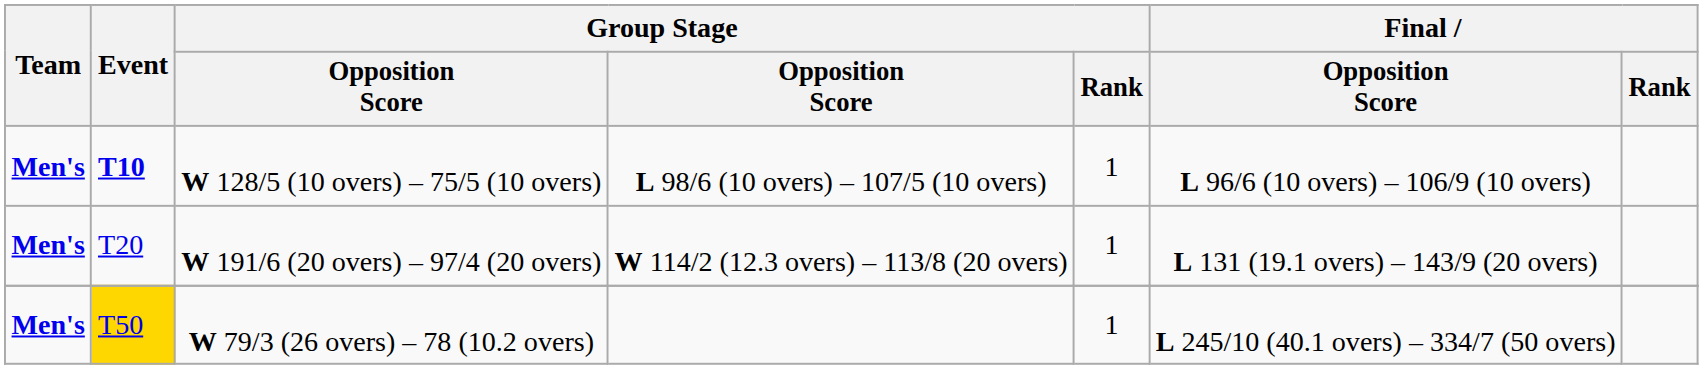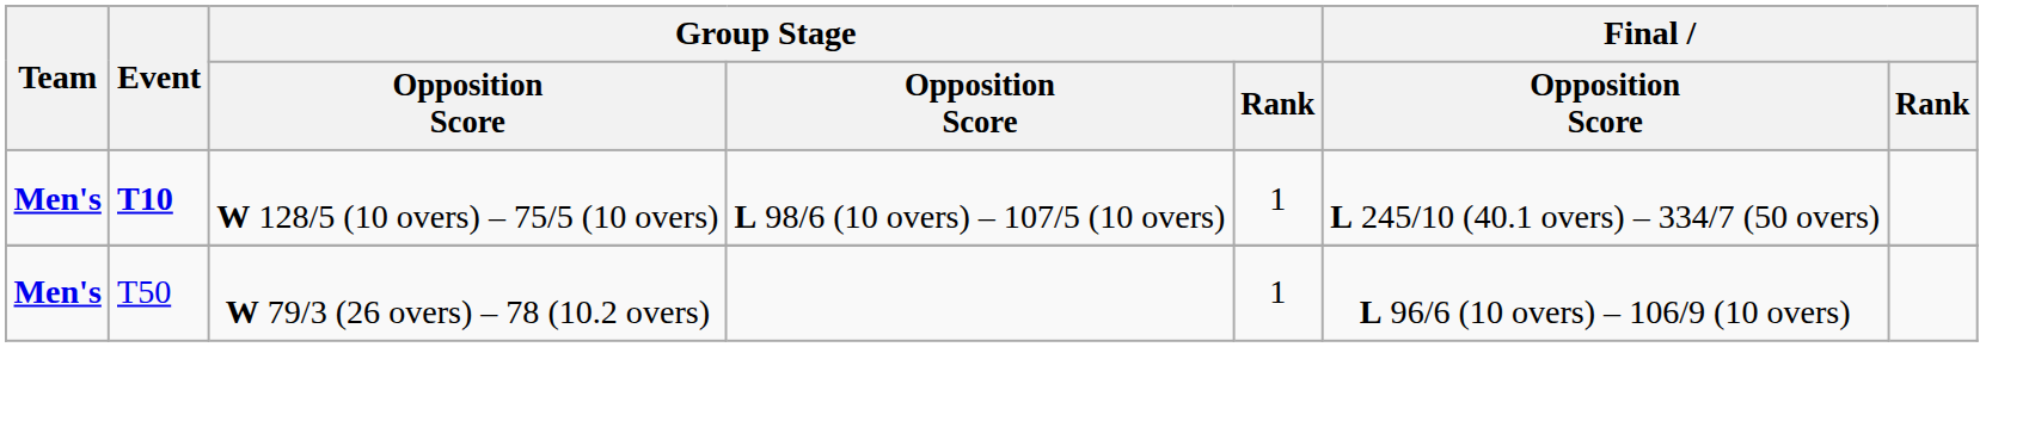W 128/5 (10 overs) – 75/5 (10 overs) | Final / Opposition Score: L 96/6 (10 overs) – 106/9 (10 overs) -> L 245/10 (40.1 overs) – 334/7 (50 overs)
- row: Men's | T20 | W 191/6 (20 overs) – 97/4 (20 overs) | W 114/2 (12.3 overs) – 113/8 (20 overs) | 1 | L 131 (19.1 overs) – 143/9 (20 overs)
W 79/3 (26 overs) – 78 (10.2 overs) | Event: gold background -> no background
W 79/3 (26 overs) – 78 (10.2 overs) | Final / Opposition Score: L 245/10 (40.1 overs) – 334/7 (50 overs) -> L 96/6 (10 overs) – 106/9 (10 overs)
